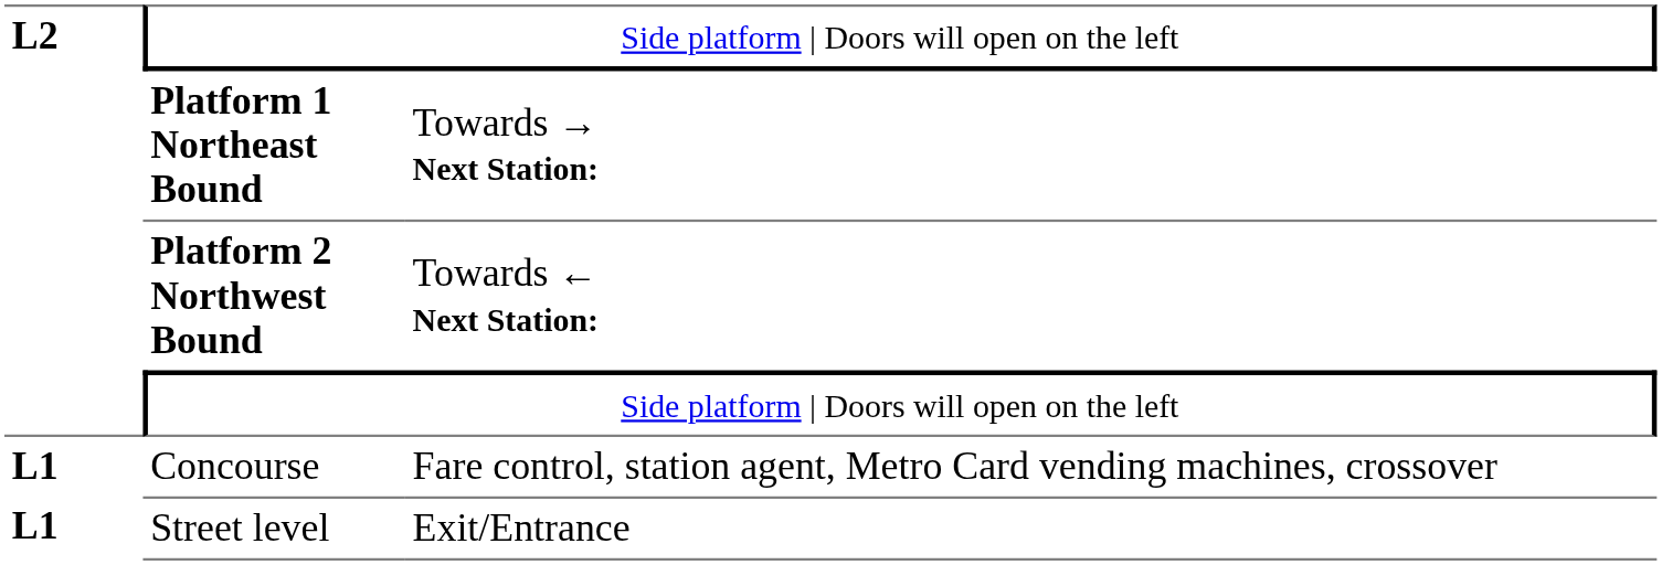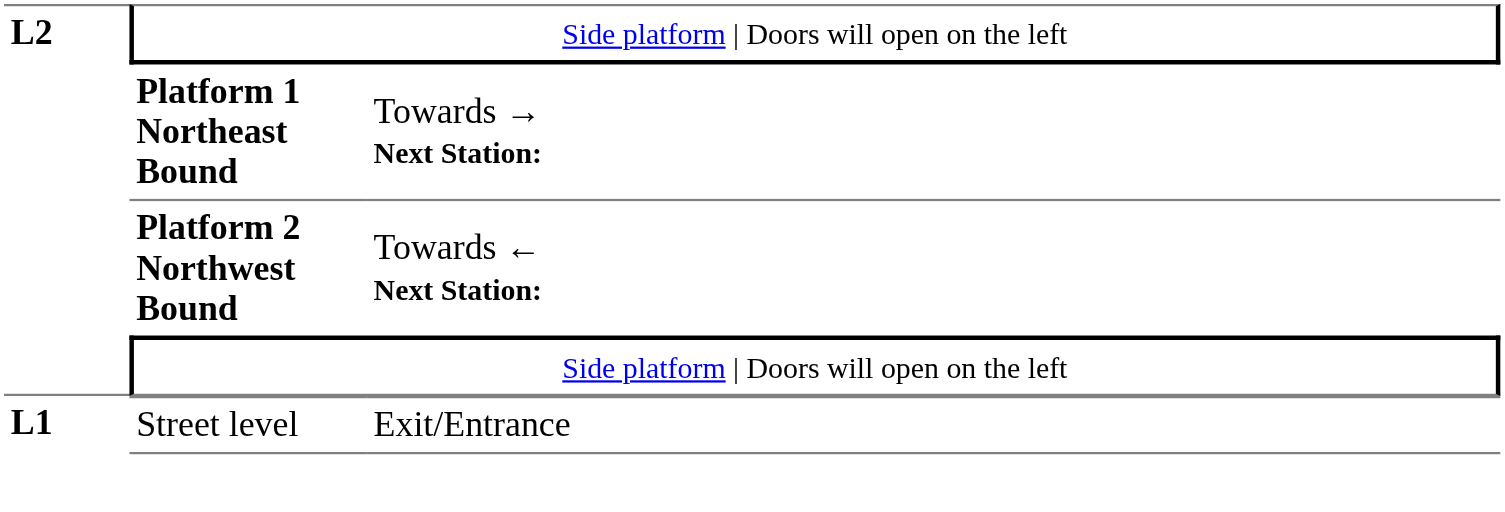- row: L1 | Concourse | Fare control, station agent, Metro Card vending machines, crossover
